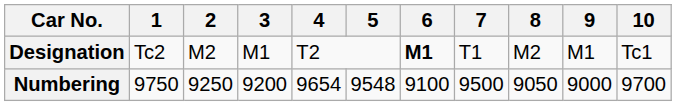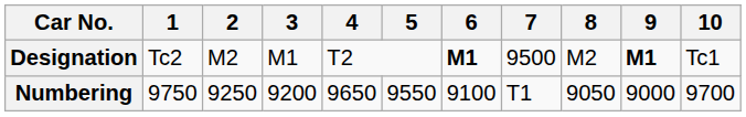Designation | 7: T1 -> 9500
Designation | 9: normal -> bold
Numbering | 4: 9654 -> 9650
Numbering | 5: 9548 -> 9550
Numbering | 7: 9500 -> T1
